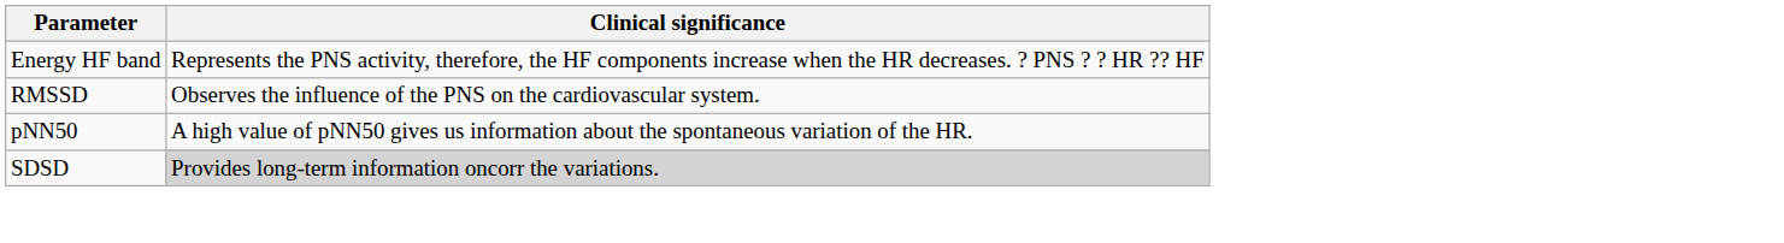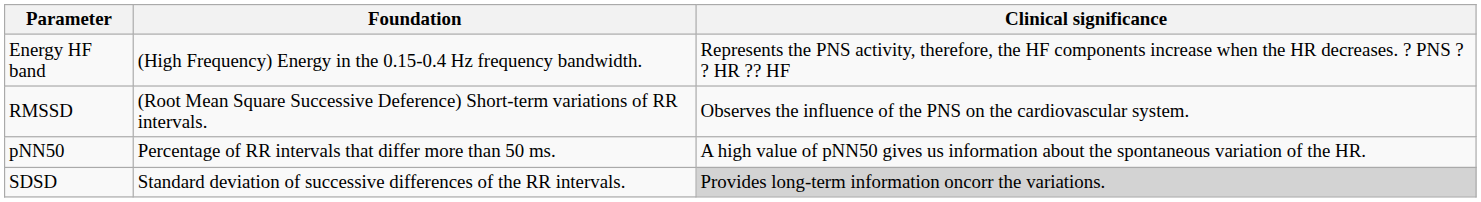+ column: Foundation | (High Frequency) Energy in the 0.15-0.4 Hz frequency bandwidth. | (Root Mean Square Successive Deference) Short-term variations of RR intervals. | Percentage of RR intervals that differ more than 50 ms. | Standard deviation of successive differences of the RR intervals.
